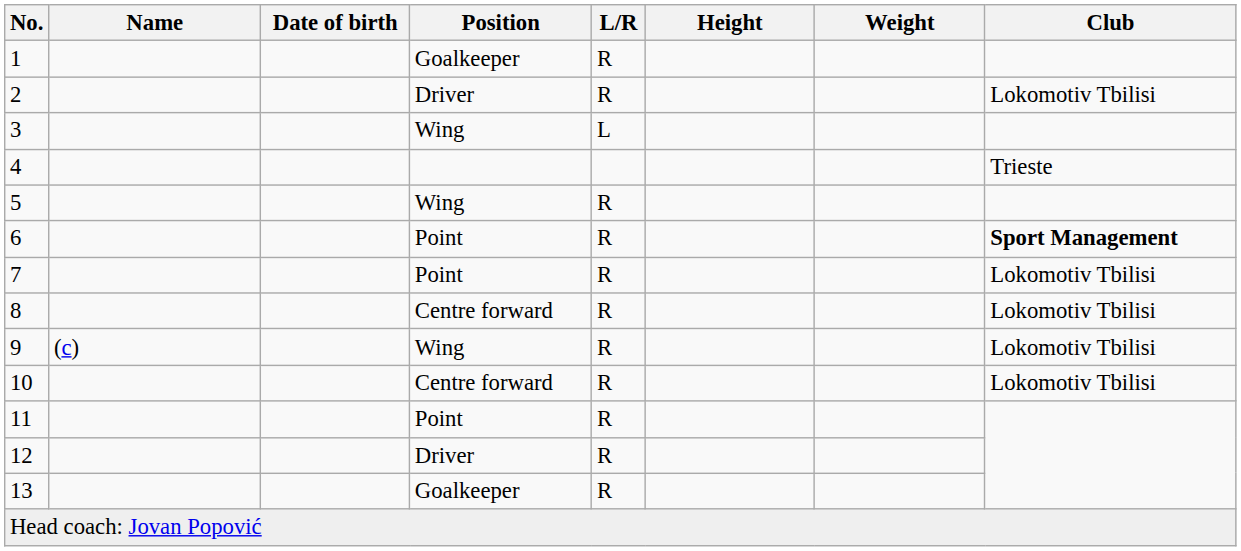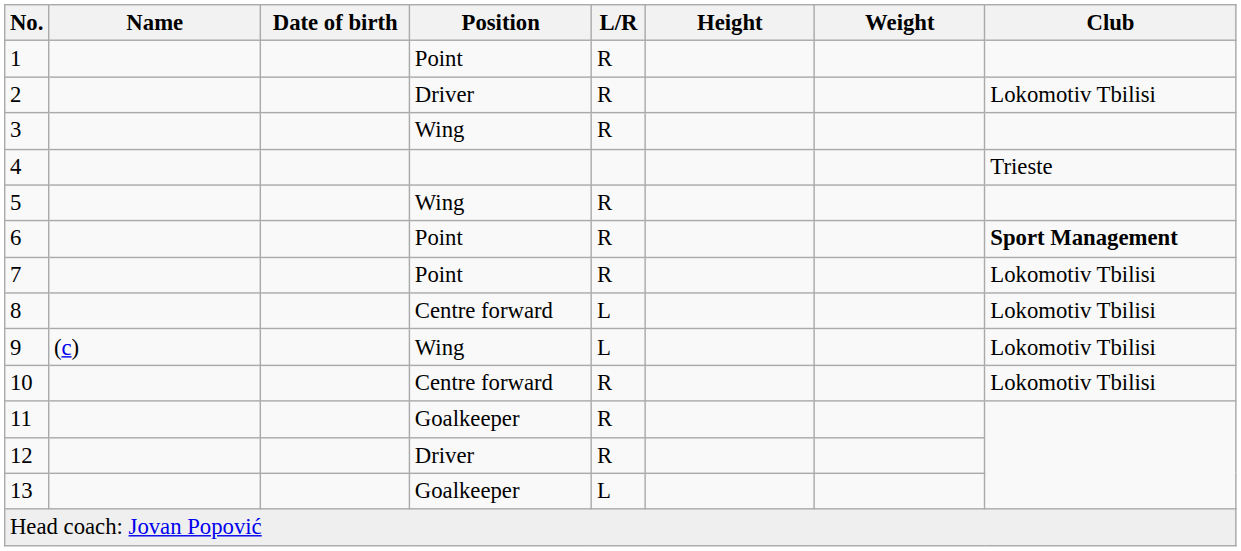1 | Position: Goalkeeper -> Point
3 | L/R: L -> R
8 | L/R: R -> L
9 | L/R: R -> L
11 | Position: Point -> Goalkeeper
13 | L/R: R -> L
